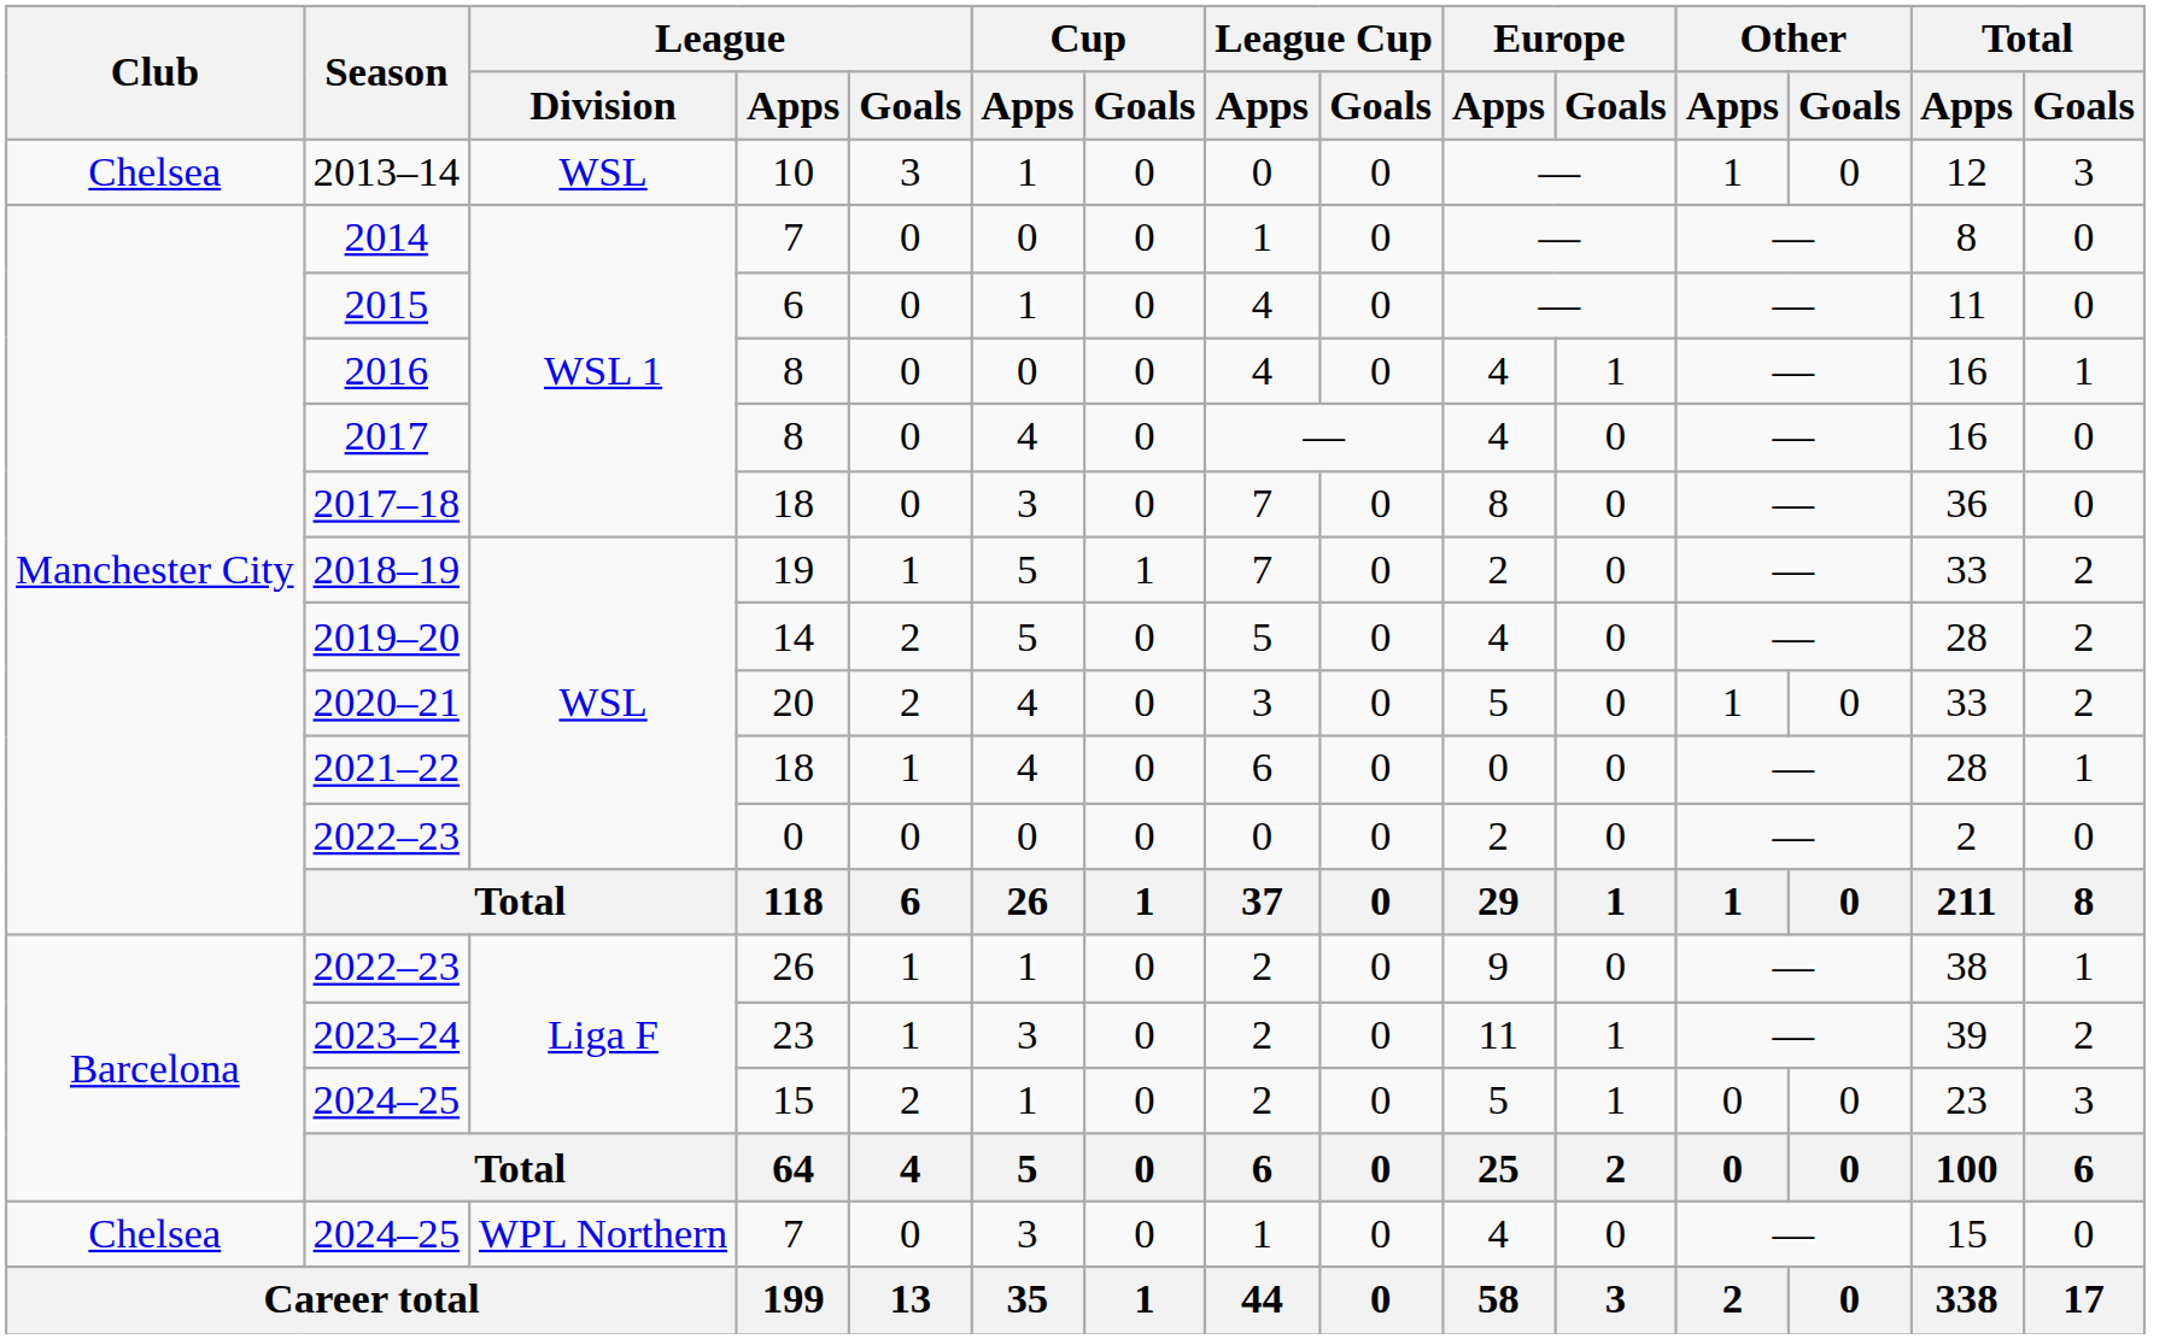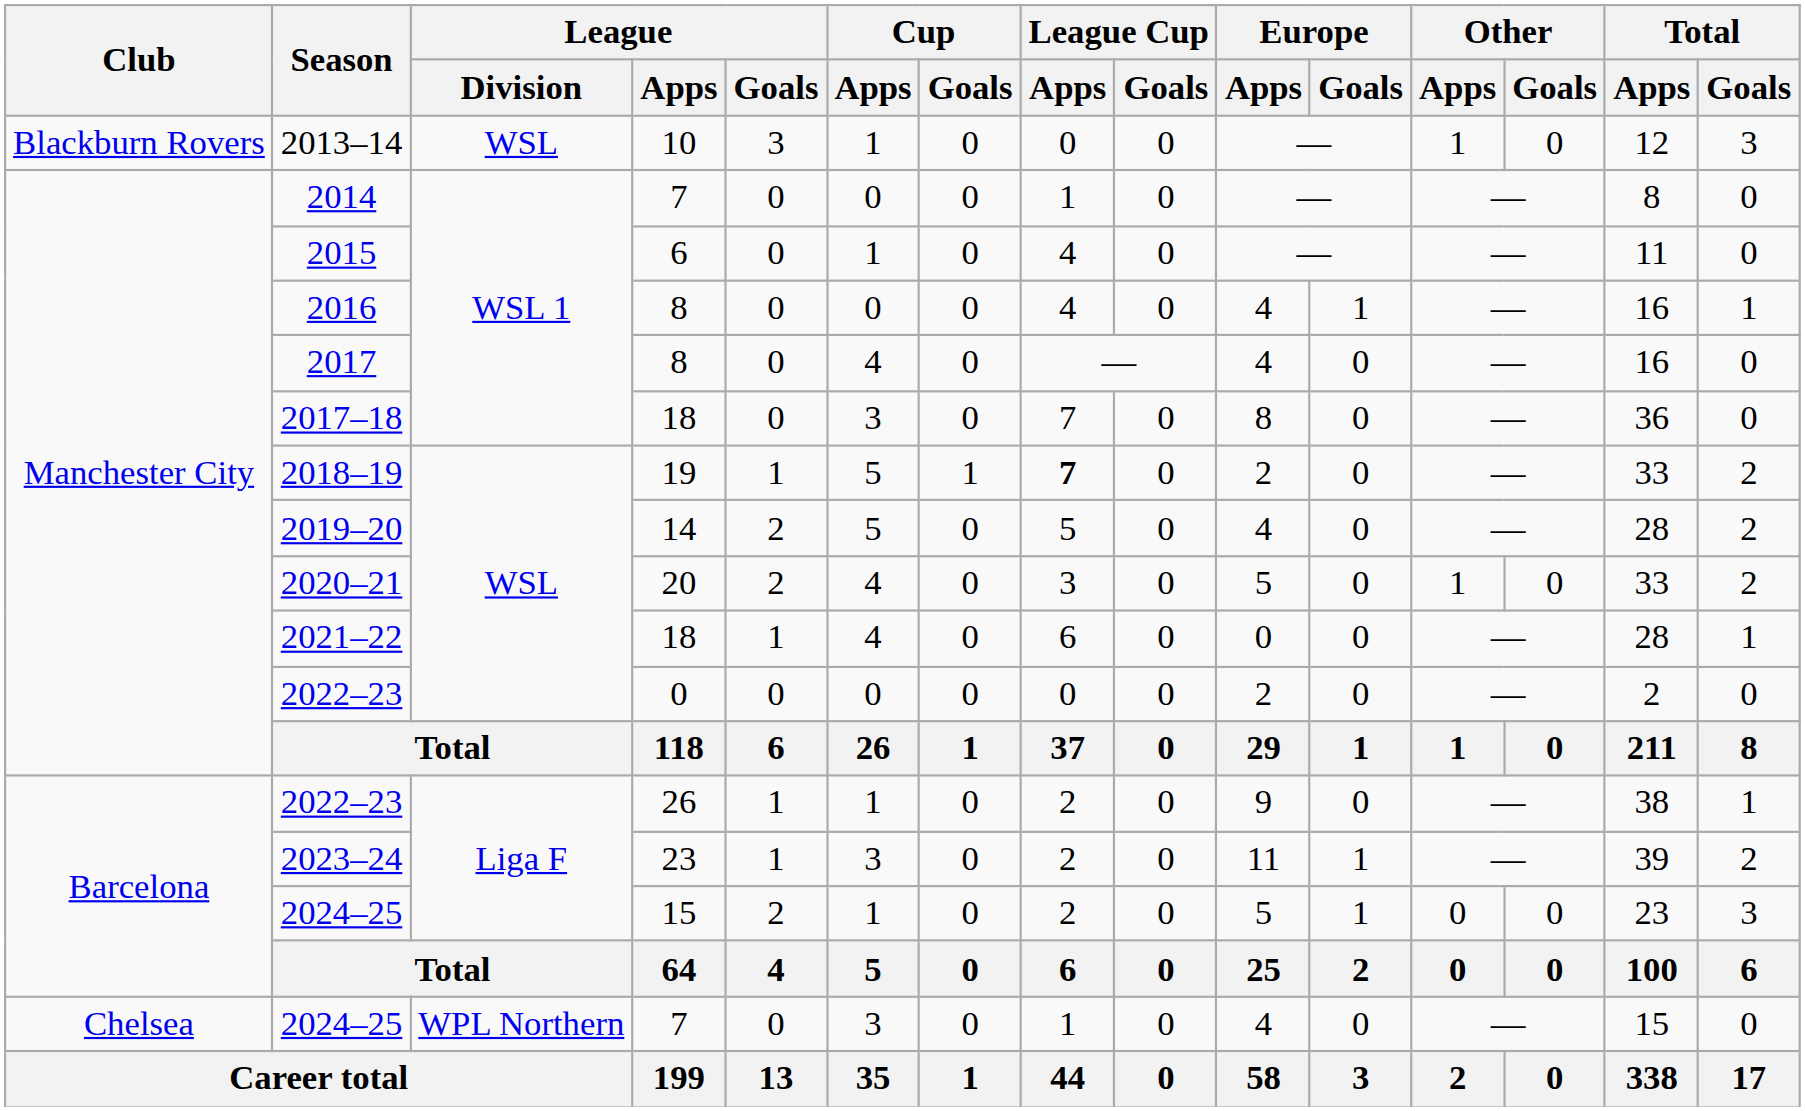2013–14 | Club: Chelsea -> Blackburn Rovers
2018–19 | League Cup / Apps: normal -> bold
